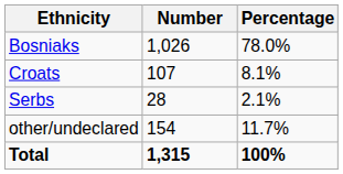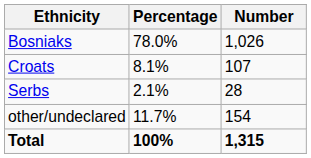columns swapped: Number <-> Percentage
